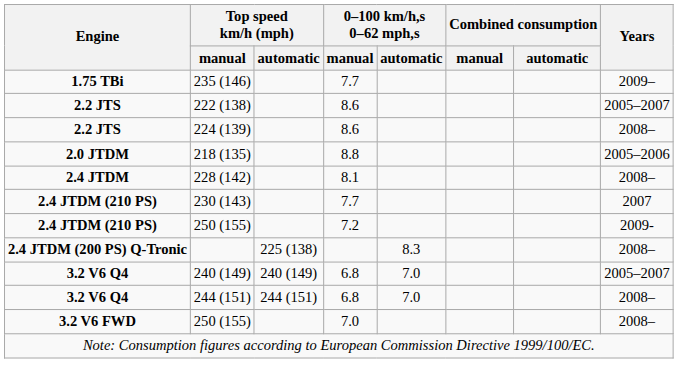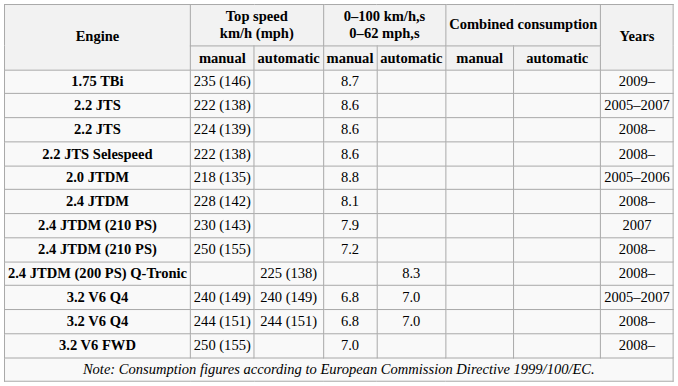235 (146) | 0–100 km/h,s 0–62 mph,s / manual: 7.7 -> 8.7
+ row: 2.2 JTS Selespeed | 222 (138) | 8.6 | 2008–
230 (143) | 0–100 km/h,s 0–62 mph,s / manual: 7.7 -> 7.9
2.4 JTDM (210 PS) / 250 (155) | Years: 2009- -> 2008–
